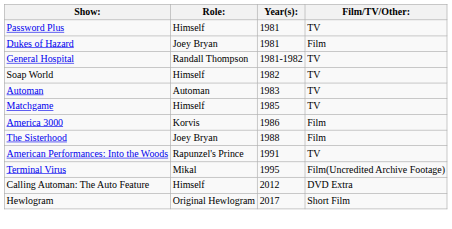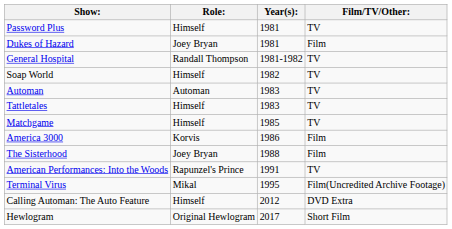+ row: Tattletales | Himself | 1983 | TV
